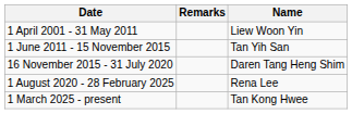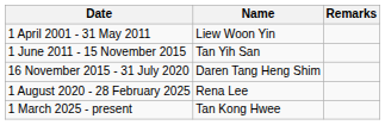columns swapped: Name <-> Remarks
